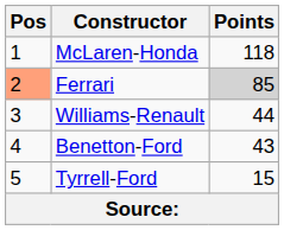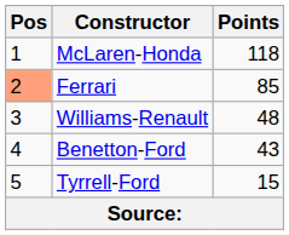Ferrari | Points: lightgrey background -> no background
Williams-Renault | Points: 44 -> 48
